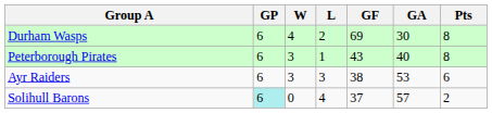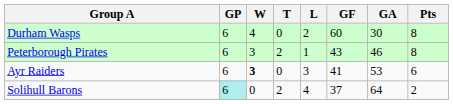+ column: T | 0 | 2 | 0 | 2
Durham Wasps | GF: 69 -> 60
Peterborough Pirates | GA: 40 -> 46
Ayr Raiders | W: normal -> bold
Ayr Raiders | GF: 38 -> 41
Solihull Barons | GA: 57 -> 64
